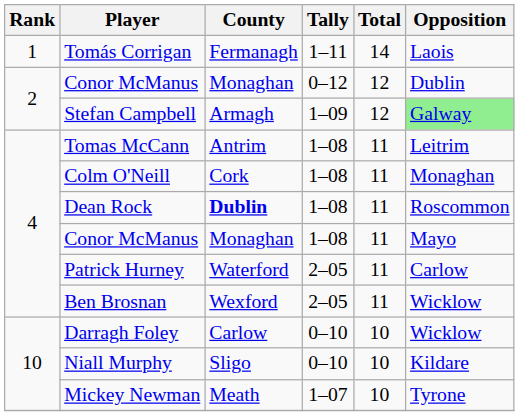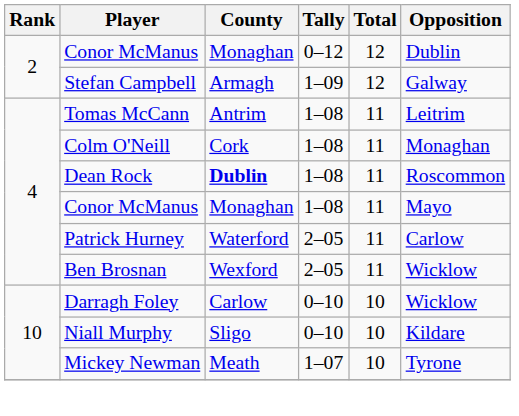- row: 1 | Tomás Corrigan | Fermanagh | 1–11 | 14 | Laois
Stefan Campbell | Opposition: lightgreen background -> no background
